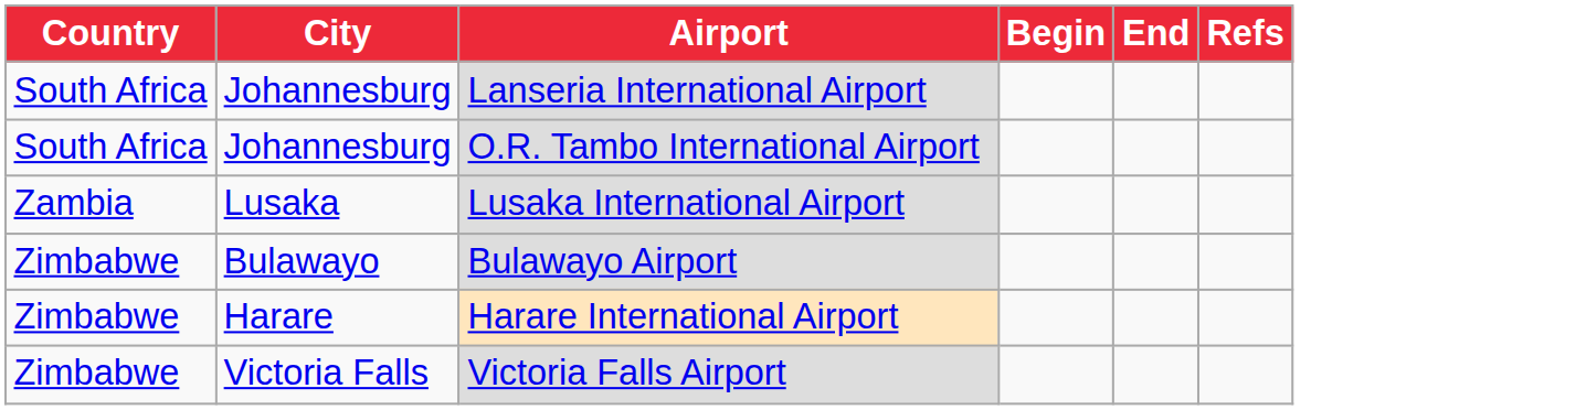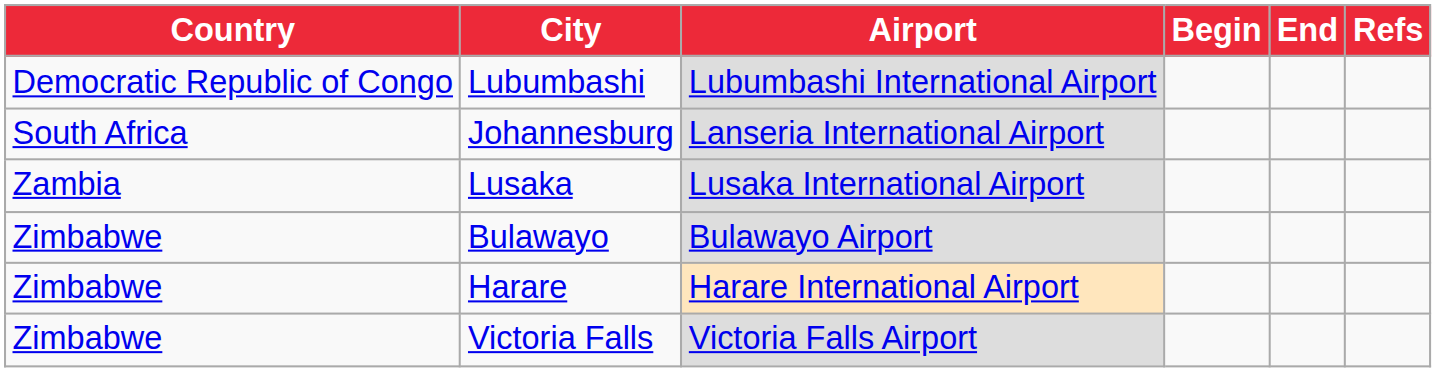+ row: Democratic Republic of Congo | Lubumbashi | Lubumbashi International Airport
- row: South Africa | Johannesburg | O.R. Tambo International Airport
